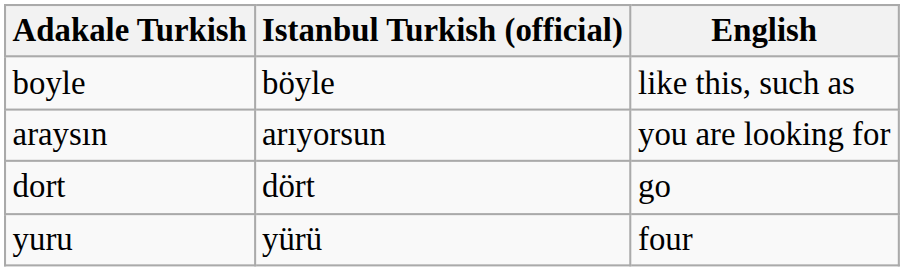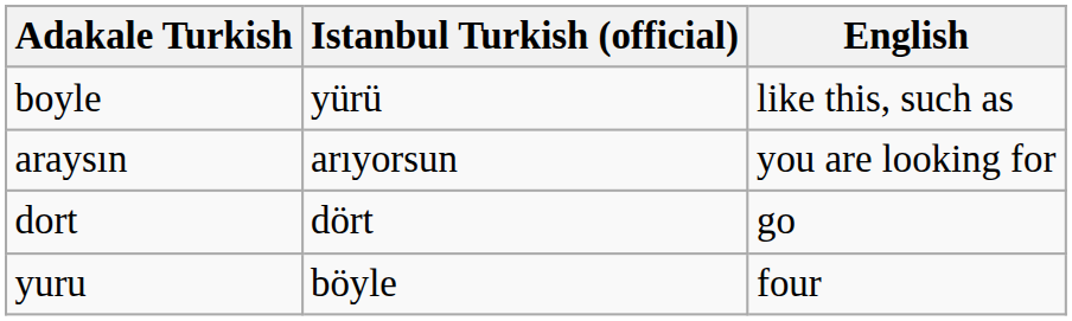boyle | Istanbul Turkish (official): böyle -> yürü
yuru | Istanbul Turkish (official): yürü -> böyle
